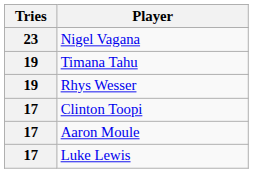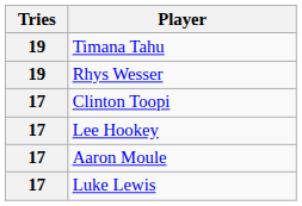- row: 23 | Nigel Vagana
+ row: 17 | Lee Hookey
